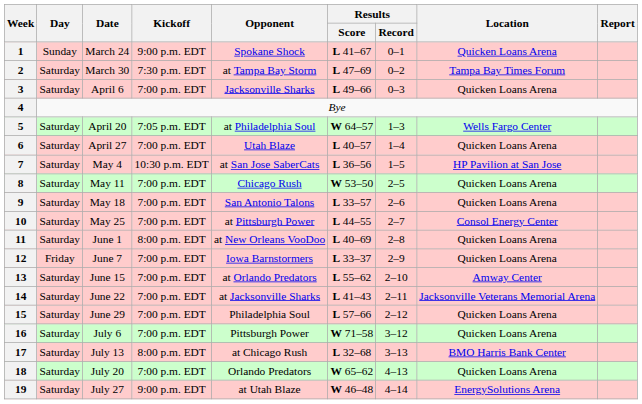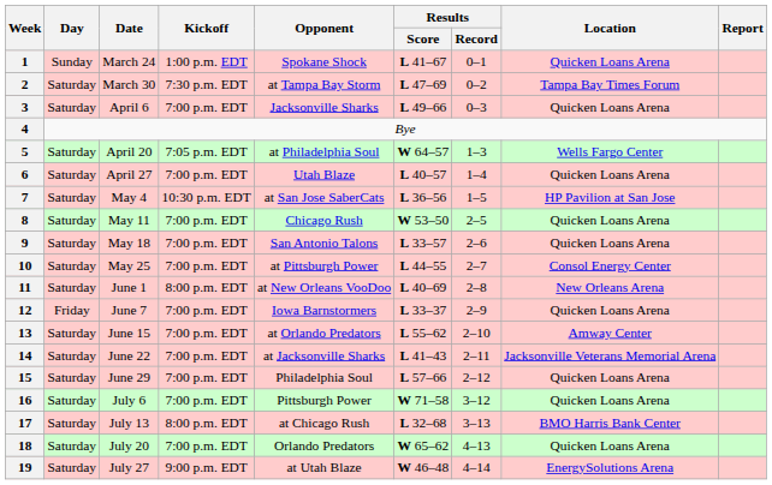1 | Kickoff: 9:00 p.m. EDT -> 1:00 p.m. EDT
11 | Location: Quicken Loans Arena -> New Orleans Arena
